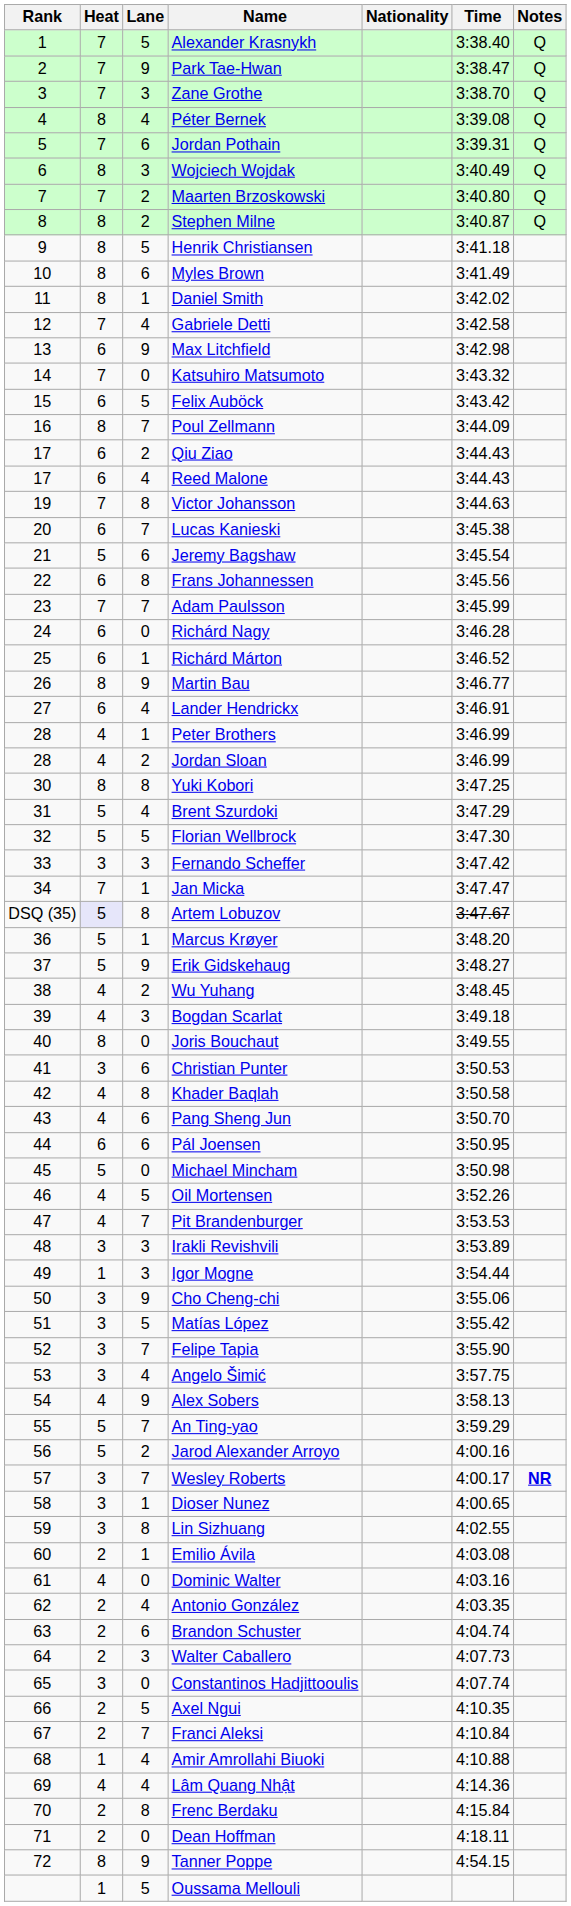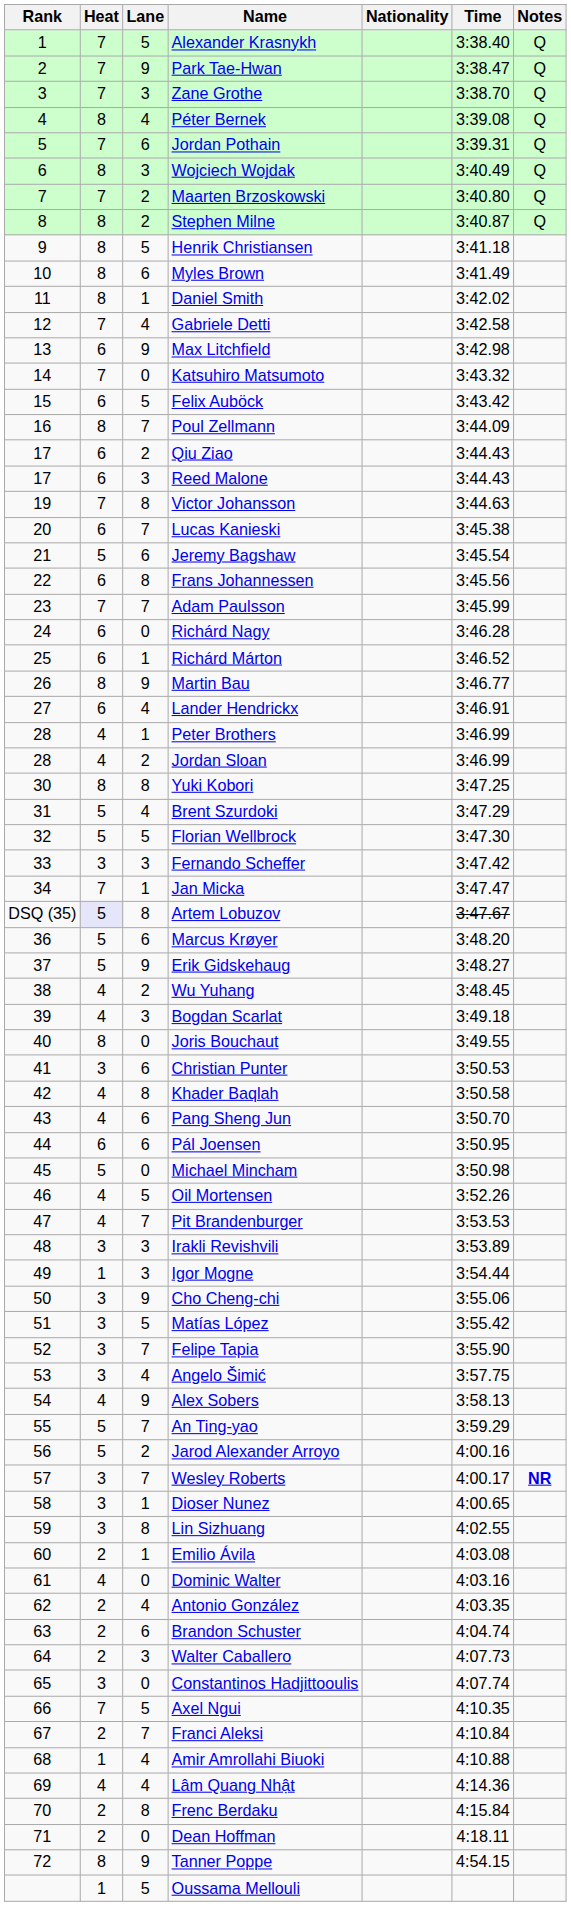Reed Malone | Lane: 4 -> 3
Marcus Krøyer | Lane: 1 -> 6
Axel Ngui | Heat: 2 -> 7
